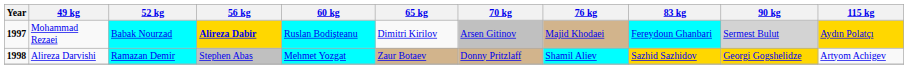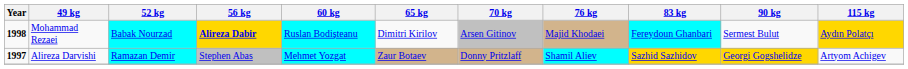Mohammad Rezaei | Year: 1997 -> 1998
Mohammad Rezaei | 90 kg: lightgrey background -> no background
Alireza Darvishi | Year: 1998 -> 1997
